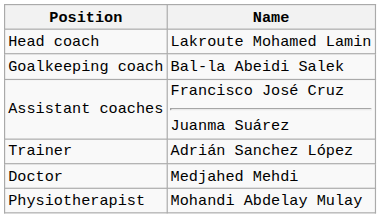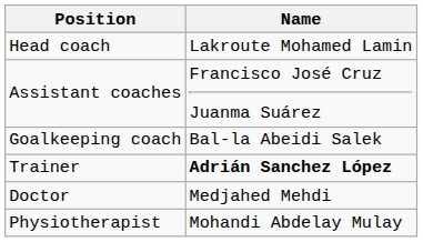rows swapped: Assistant coaches <-> Goalkeeping coach
Trainer | Name: normal -> bold
